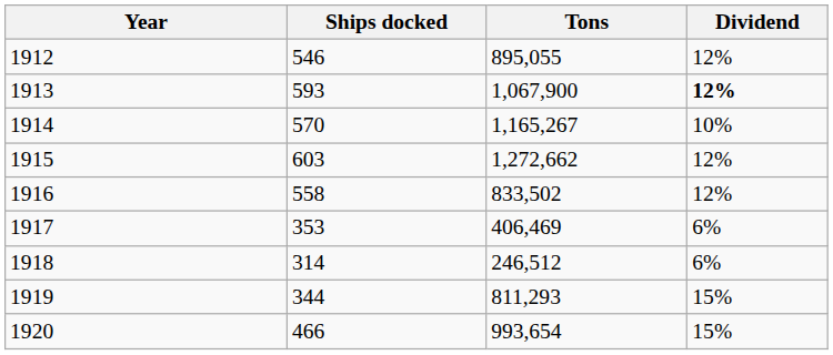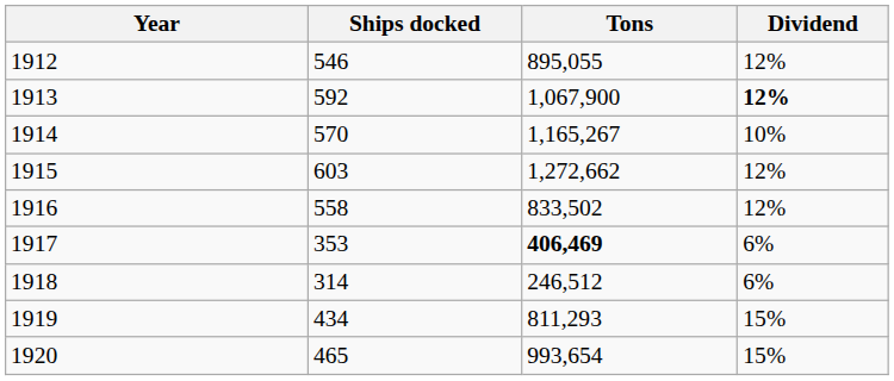1913 | Ships docked: 593 -> 592
1917 | Tons: normal -> bold
1919 | Ships docked: 344 -> 434
1920 | Ships docked: 466 -> 465
